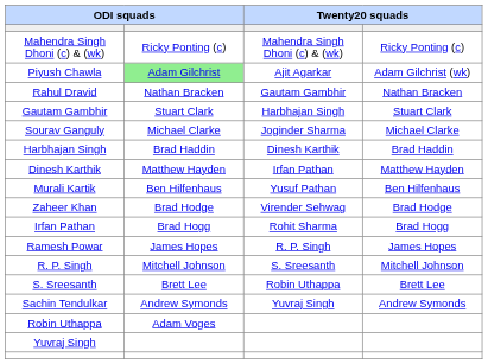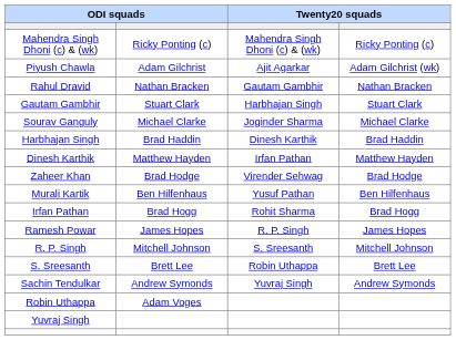Piyush Chawla | column 2: lightgreen background -> no background
rows swapped: Murali Kartik <-> Zaheer Khan
